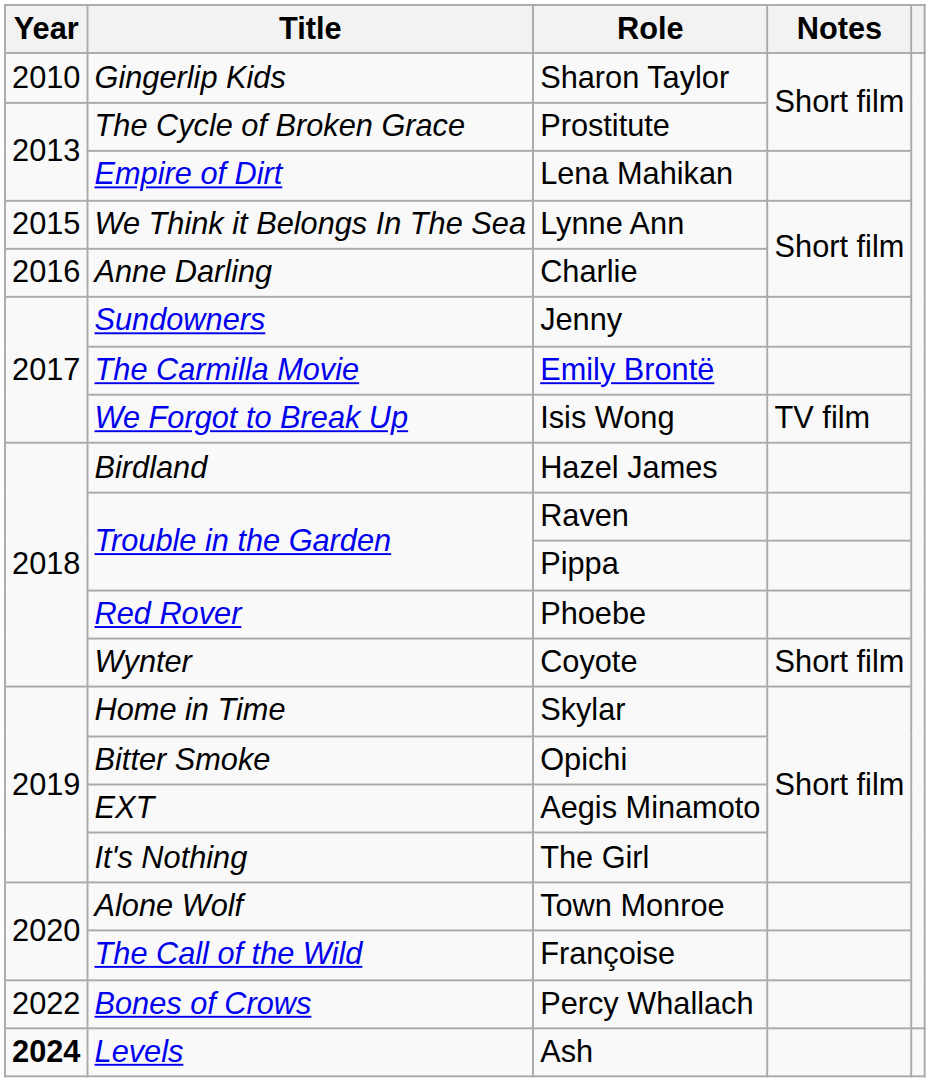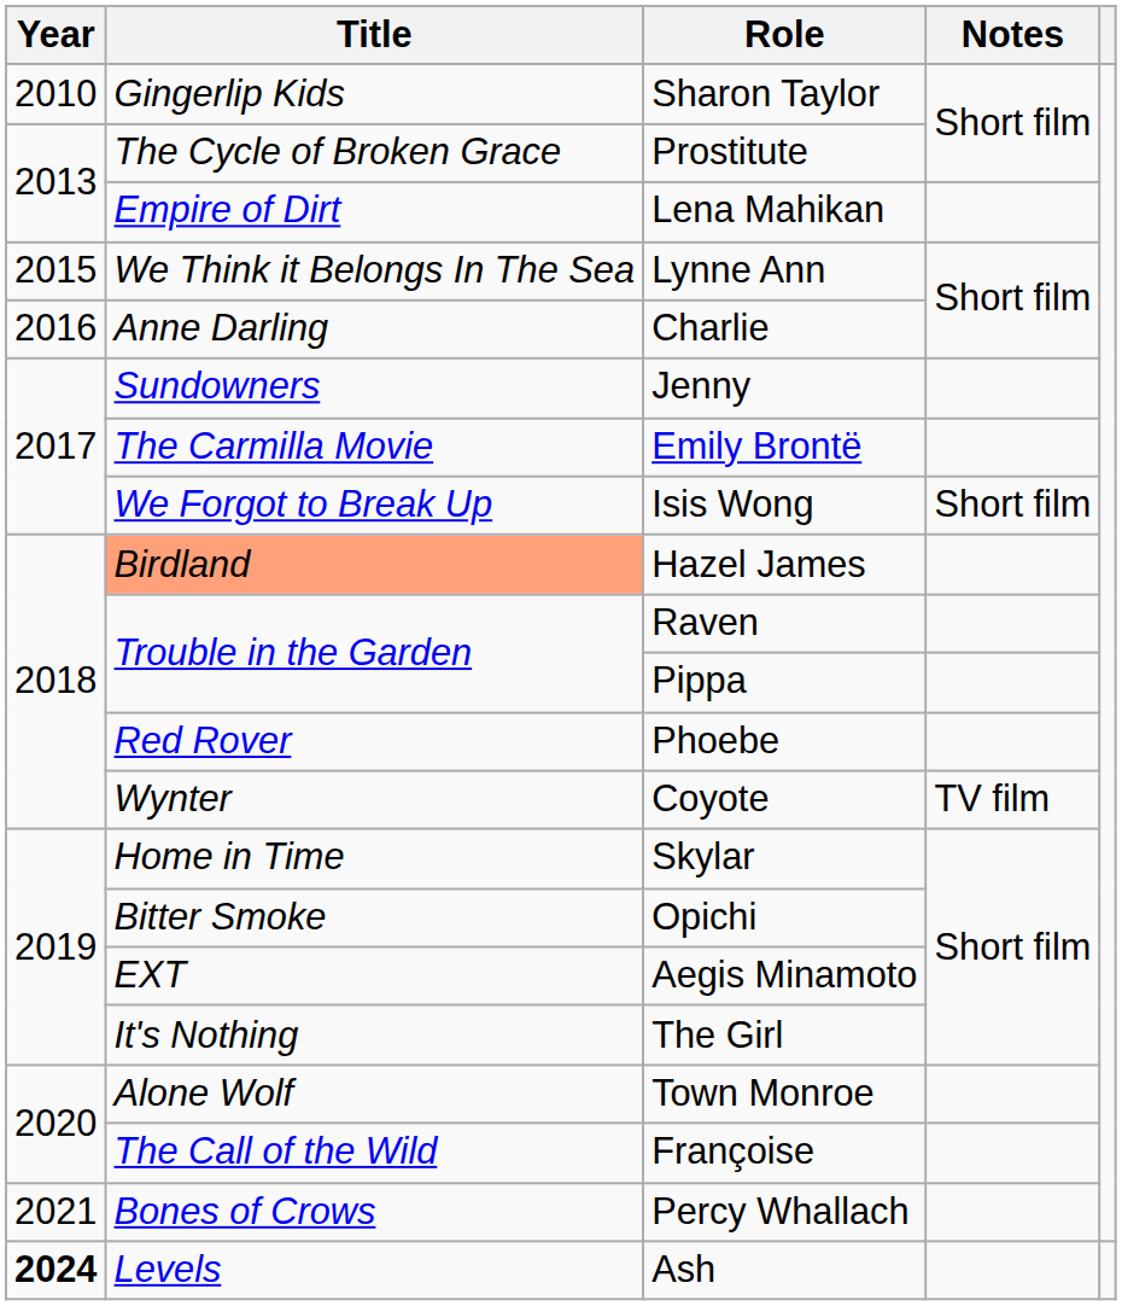Isis Wong | Notes: TV film -> Short film
Hazel James | Title: no background -> lightsalmon background
Coyote | Notes: Short film -> TV film
Percy Whallach | Year: 2022 -> 2021
